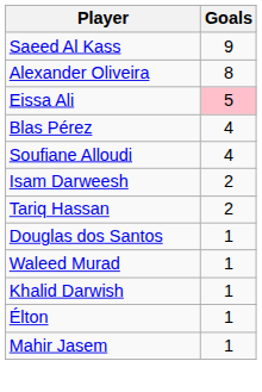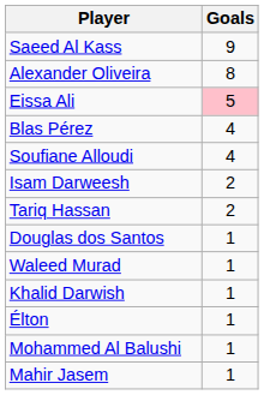+ row: Mohammed Al Balushi | 1
